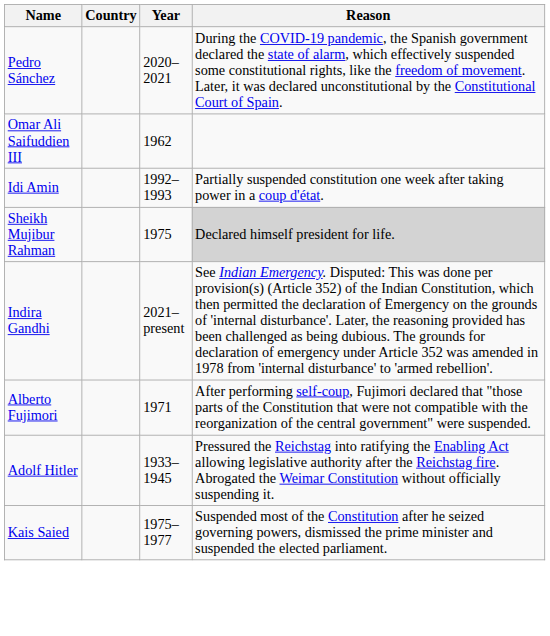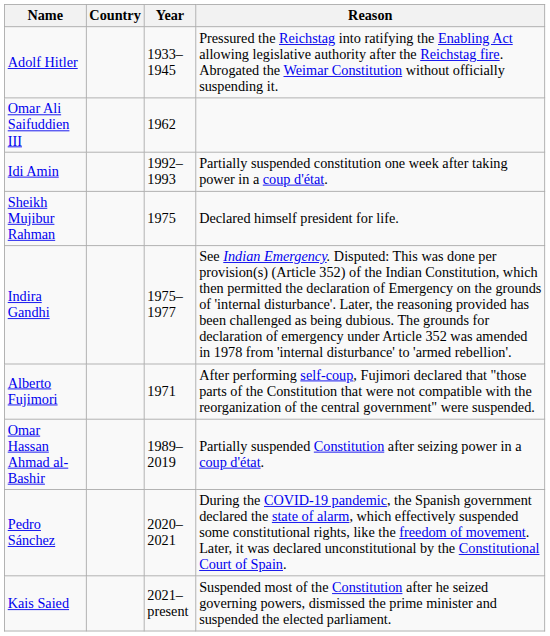rows swapped: Adolf Hitler <-> Pedro Sánchez
Sheikh Mujibur Rahman | Reason: lightgrey background -> no background
Indira Gandhi | Year: 2021–present -> 1975–1977
+ row: Omar Hassan Ahmad al-Bashir | 1989–2019 | Partially suspended Constitution after seizing power in a coup d'état.
Kais Saied | Year: 1975–1977 -> 2021–present
